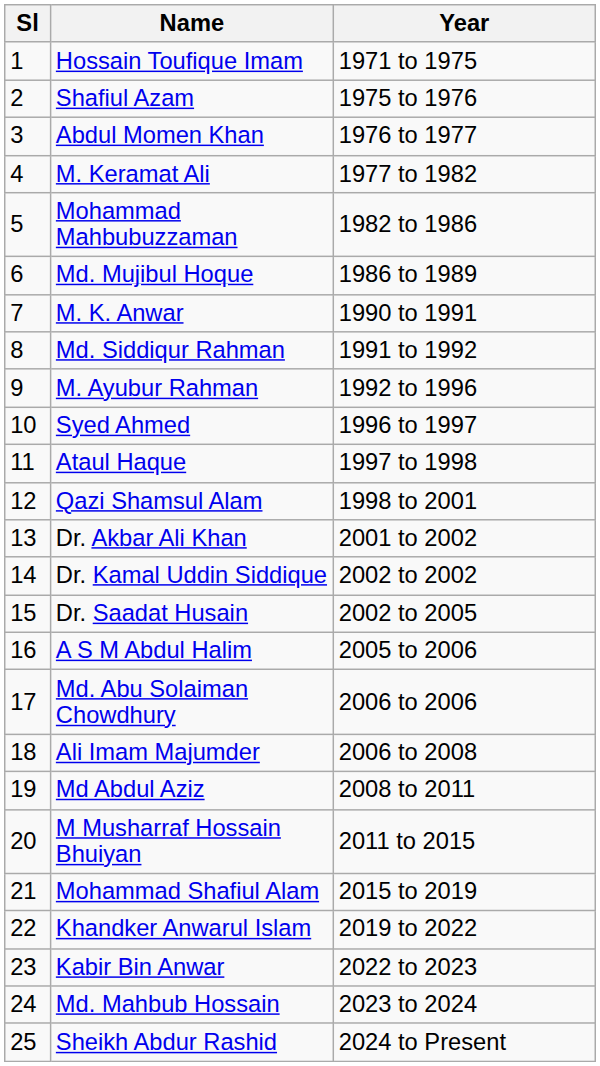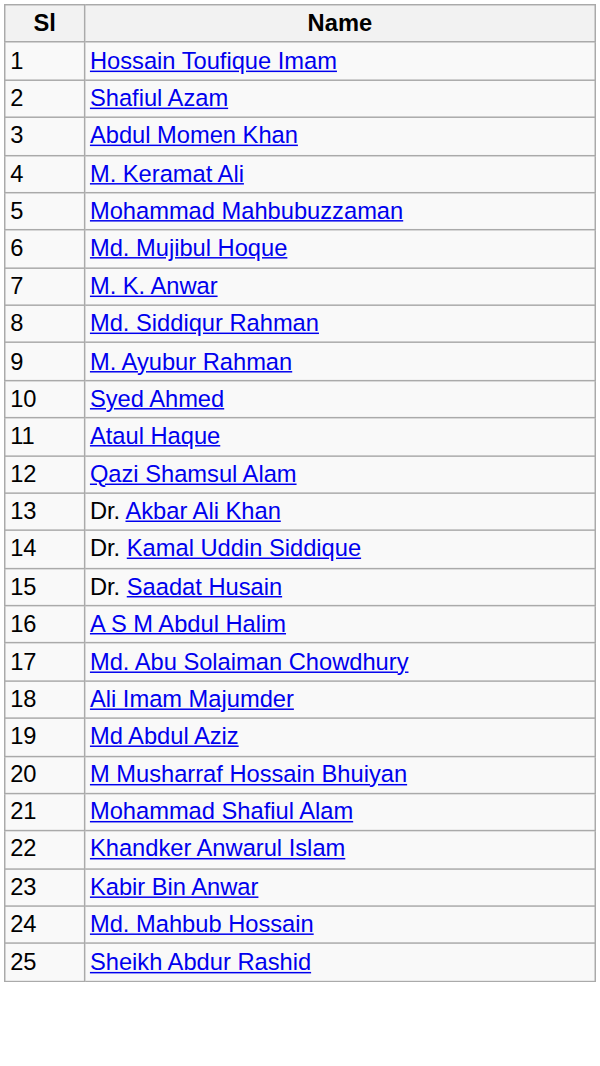- column: Year | 1971 to 1975 | 1975 to 1976 | 1976 to 1977 | 1977 to 1982 | 1982 to 1986 | 1986 to 1989 | 1990 to 1991 | 1991 to 1992 | 1992 to 1996 | 1996 to 1997 | 1997 to 1998 | 1998 to 2001 | 2001 to 2002 | 2002 to 2002 | 2002 to 2005 | 2005 to 2006 | 2006 to 2006 | 2006 to 2008 | 2008 to 2011 | 2011 to 2015 | 2015 to 2019 | 2019 to 2022 | 2022 to 2023 | 2023 to 2024 | 2024 to Present
